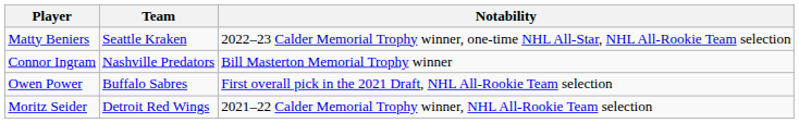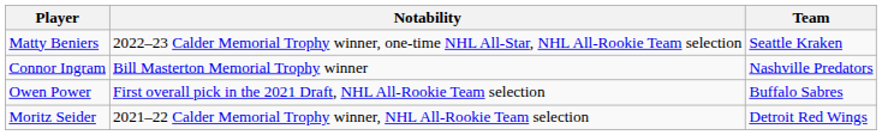columns swapped: Team <-> Notability
